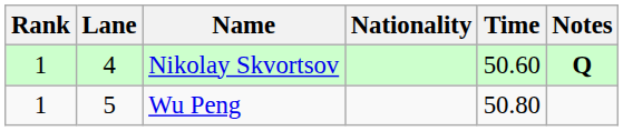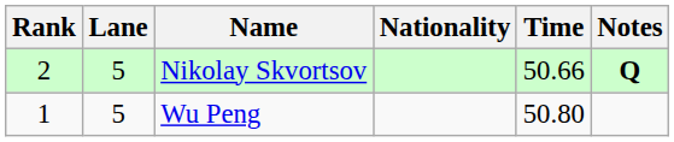Nikolay Skvortsov | Rank: 1 -> 2
Nikolay Skvortsov | Lane: 4 -> 5
Nikolay Skvortsov | Time: 50.60 -> 50.66
